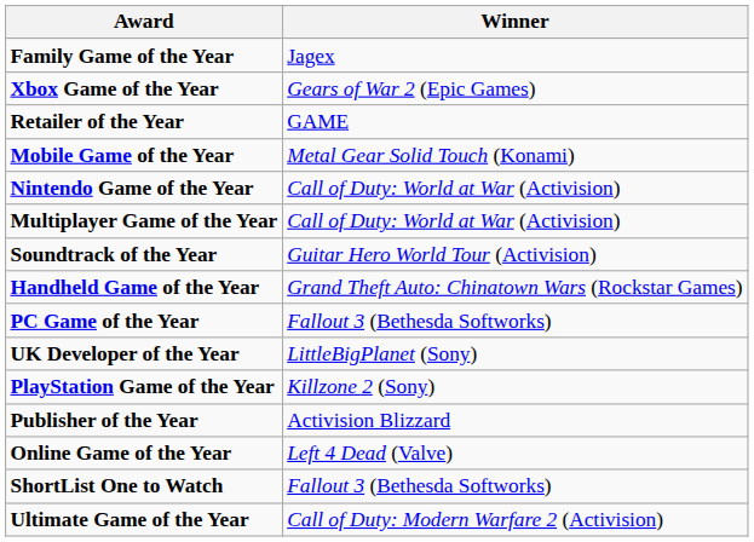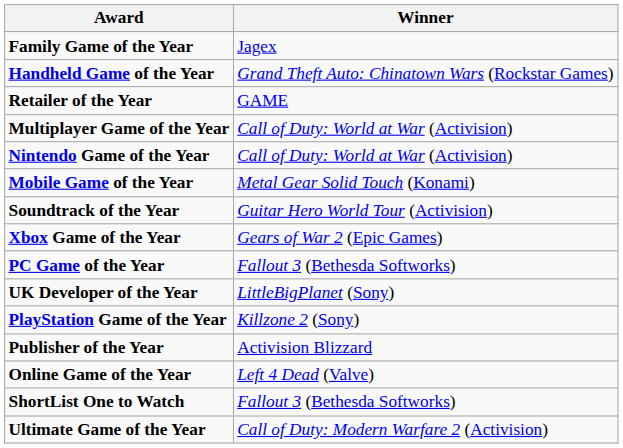rows swapped: Handheld Game of the Year <-> Xbox Game of the Year
rows swapped: Mobile Game of the Year <-> Multiplayer Game of the Year
